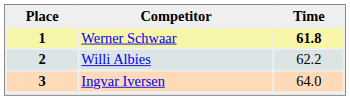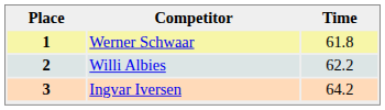1 | Time: bold -> normal
3 | Time: 64.0 -> 64.2
